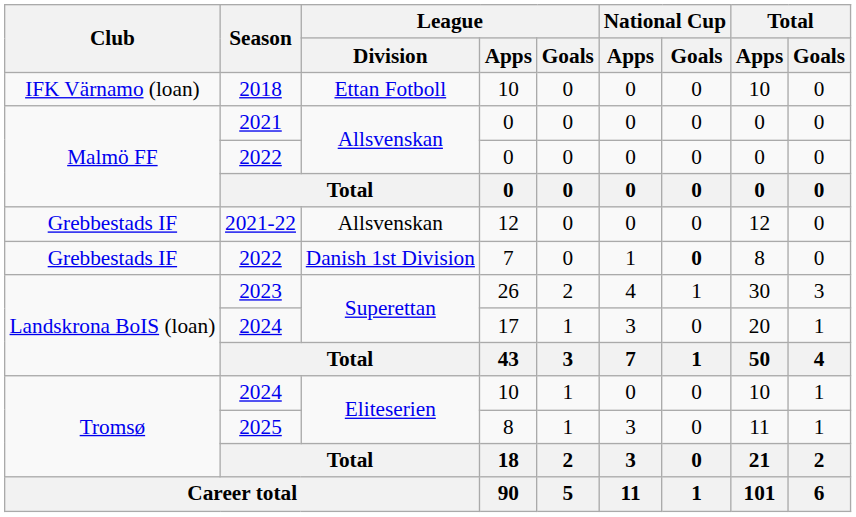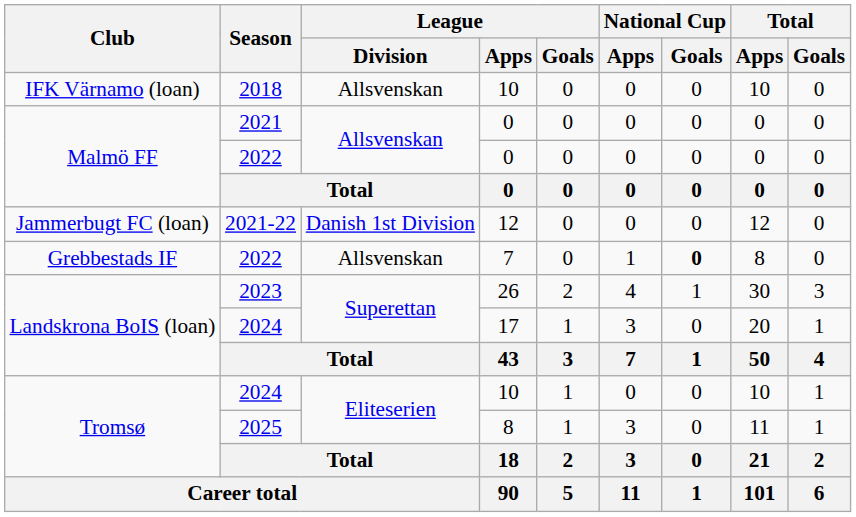2018 | League / Division: Ettan Fotboll -> Allsvenskan
2021-22 | Club: Grebbestads IF -> Jammerbugt FC (loan)
2021-22 | League / Division: Allsvenskan -> Danish 1st Division
2022 / 7 | League / Division: Danish 1st Division -> Allsvenskan
